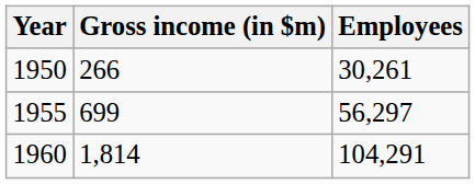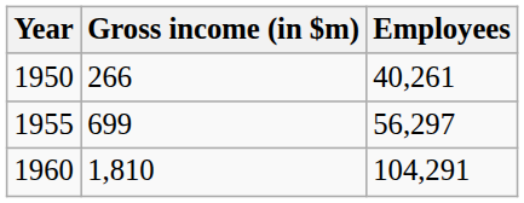1950 | Employees: 30,261 -> 40,261
1960 | Gross income (in $m): 1,814 -> 1,810
